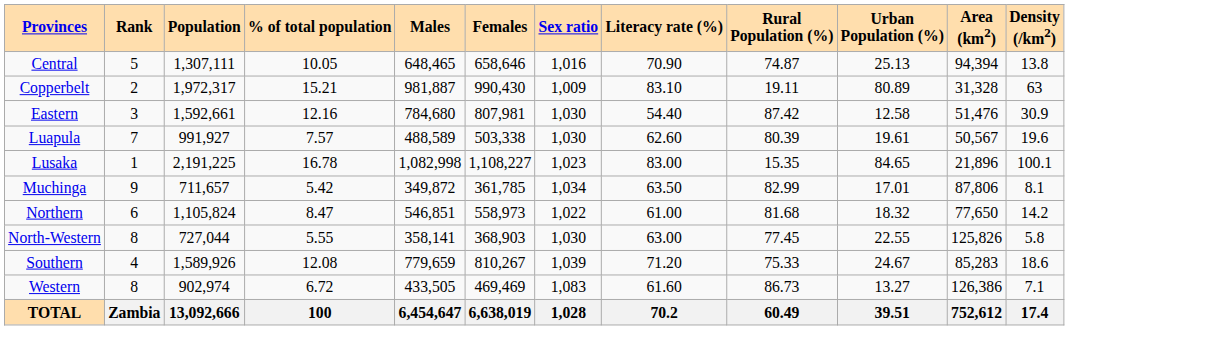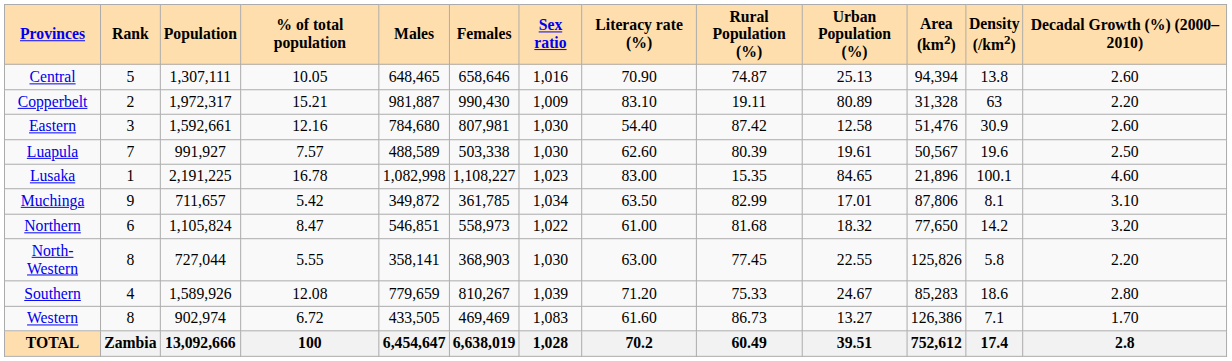+ column: Decadal Growth (%) (2000–2010) | 2.60 | 2.20 | 2.60 | 2.50 | 4.60 | 3.10 | 3.20 | 2.20 | 2.80 | 1.70 | 2.8
